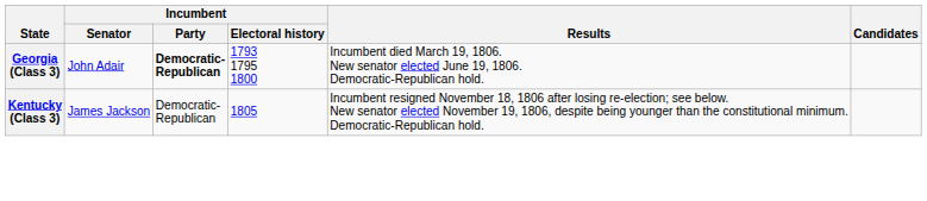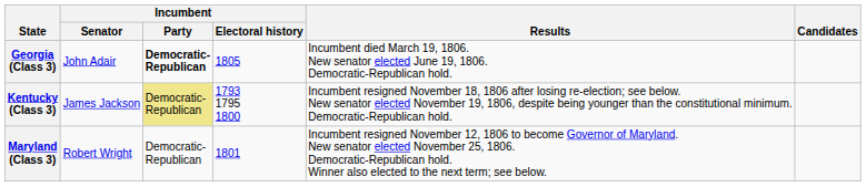Georgia (Class 3) | Incumbent / Electoral history: 1793 1795 1800 -> 1805
Kentucky (Class 3) | Incumbent / Party: no background -> khaki background
Kentucky (Class 3) | Incumbent / Electoral history: 1805 -> 1793 1795 1800
+ row: Maryland (Class 3) | Robert Wright | Democratic- Republican | 1801 | Incumbent resigned November 12, 1806 to become Governor of Maryland. New senator elected November 25, 1806. Democratic-Republican hold. Winner also elected to the next term; see below.
